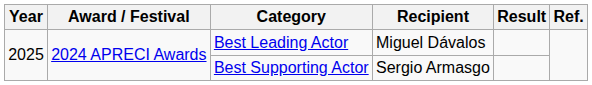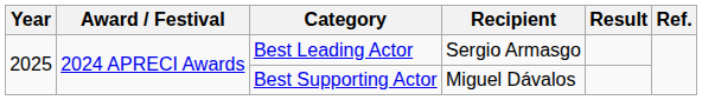Best Leading Actor | Recipient: Miguel Dávalos -> Sergio Armasgo
Best Supporting Actor | Recipient: Sergio Armasgo -> Miguel Dávalos
